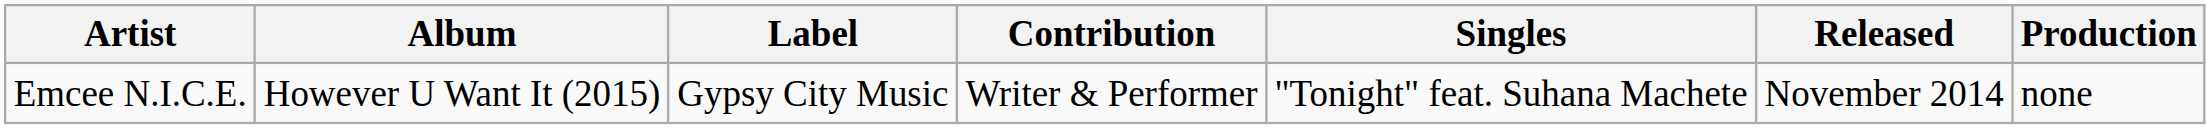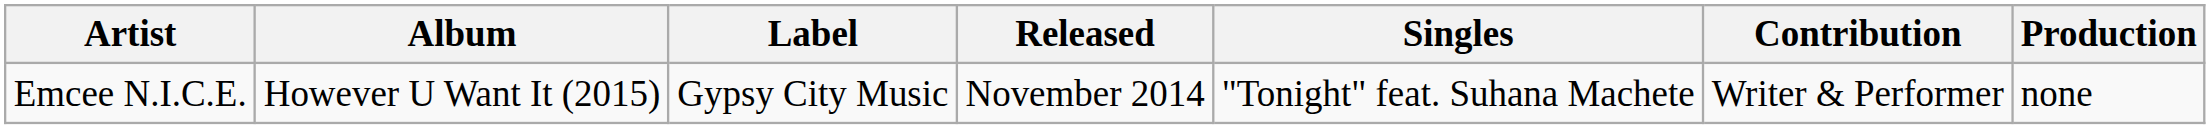columns swapped: Released <-> Contribution
